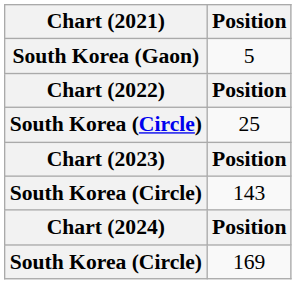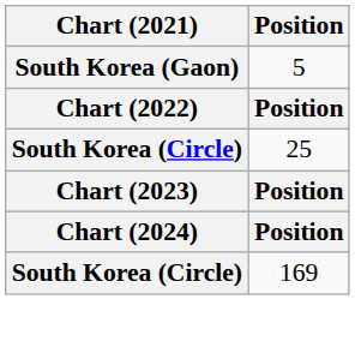- row: South Korea (Circle) | 143
